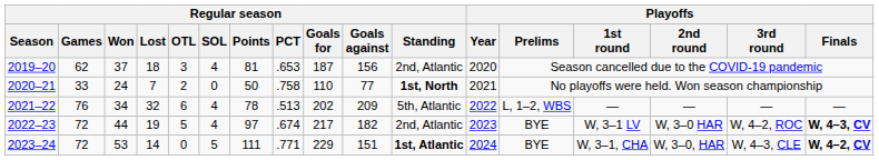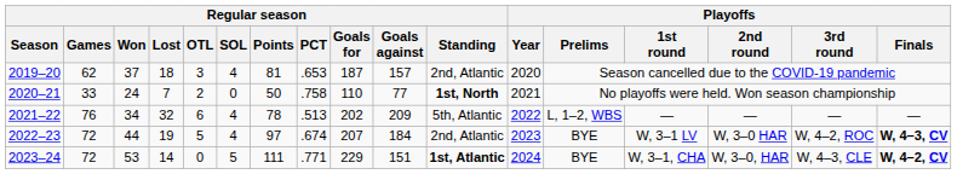2019–20 | Regular season / Goals against: 156 -> 157
2022–23 | Regular season / Goals for: 217 -> 207
2022–23 | Regular season / Goals against: 182 -> 184
